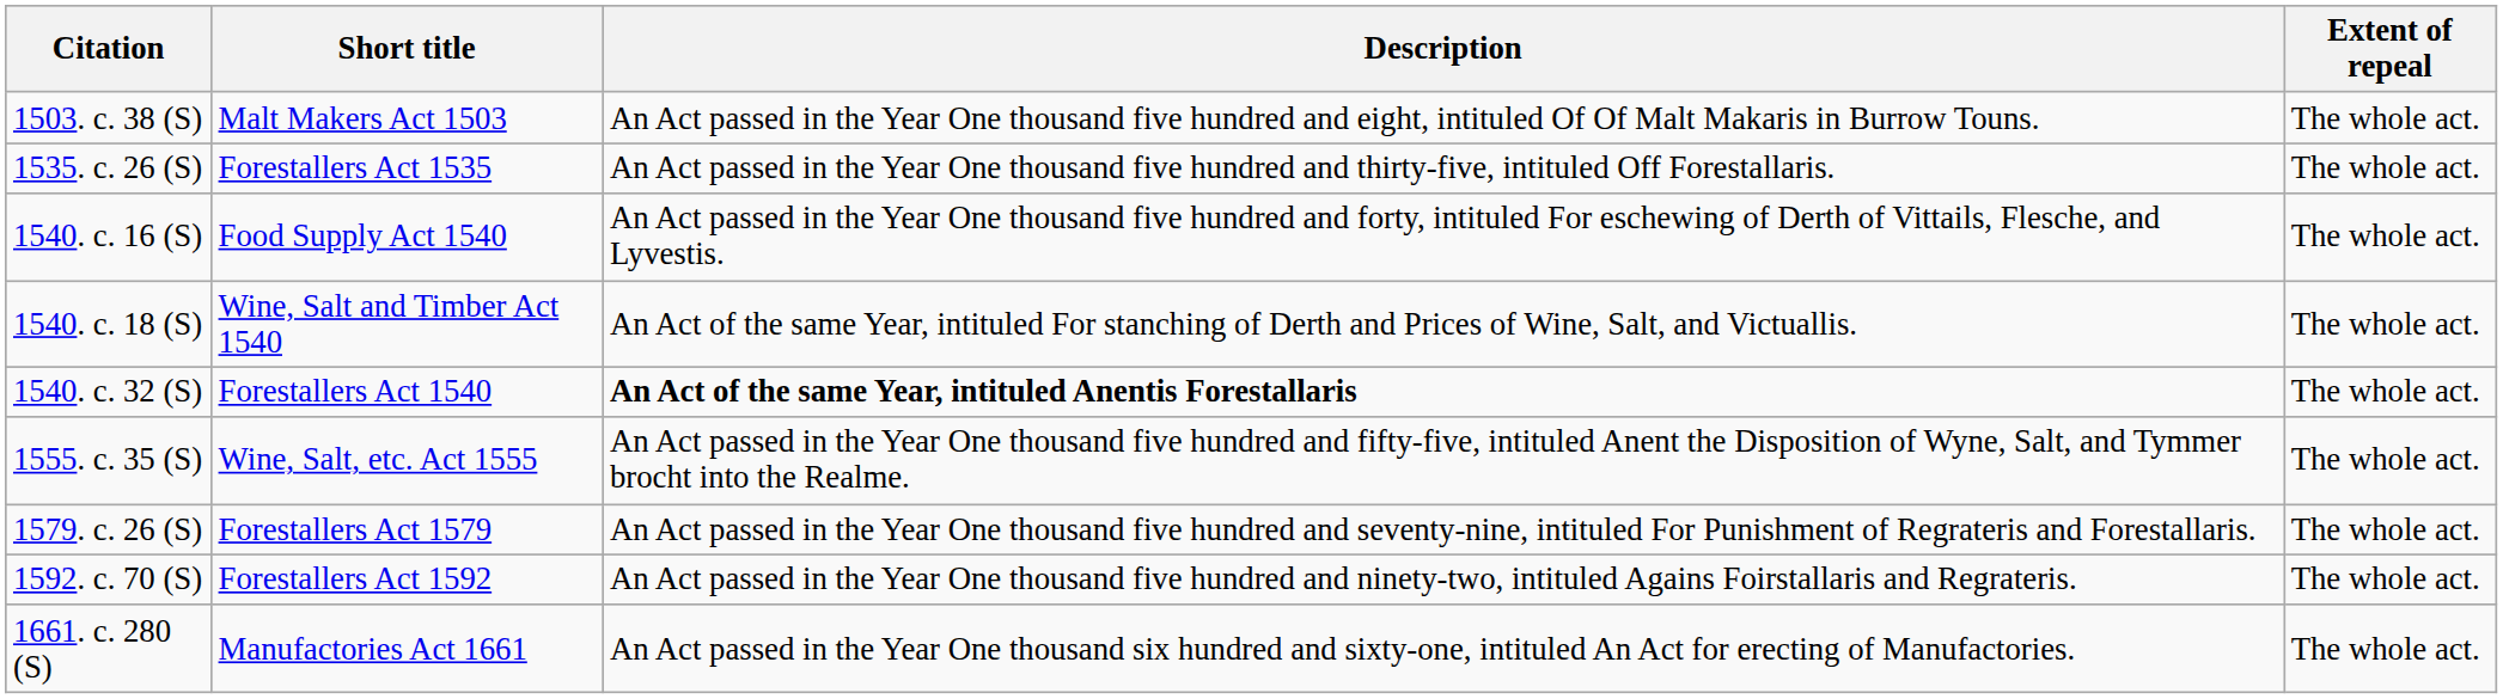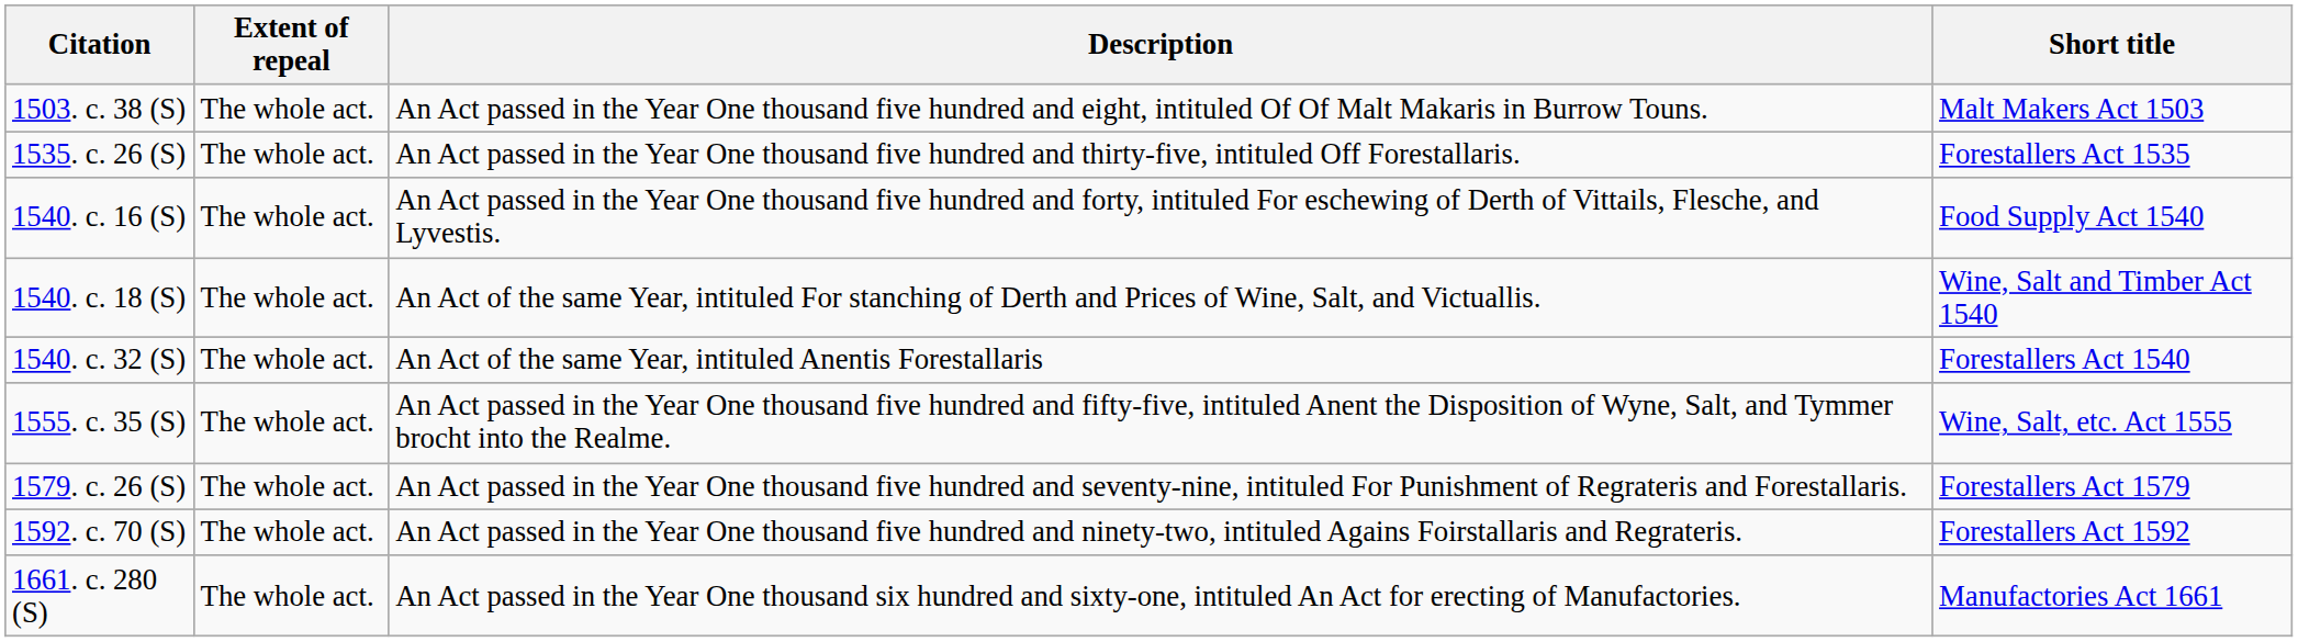columns swapped: Short title <-> Extent of repeal
1540. c. 32 (S) | Description: bold -> normal
